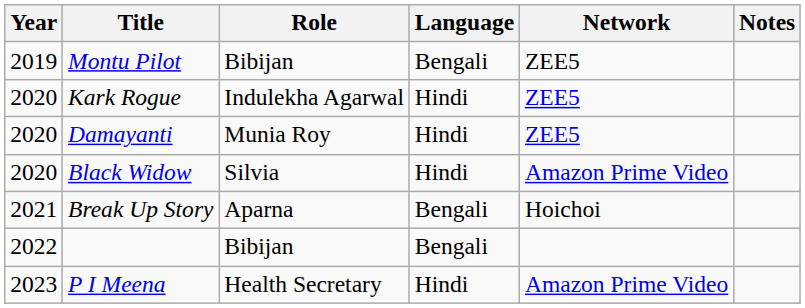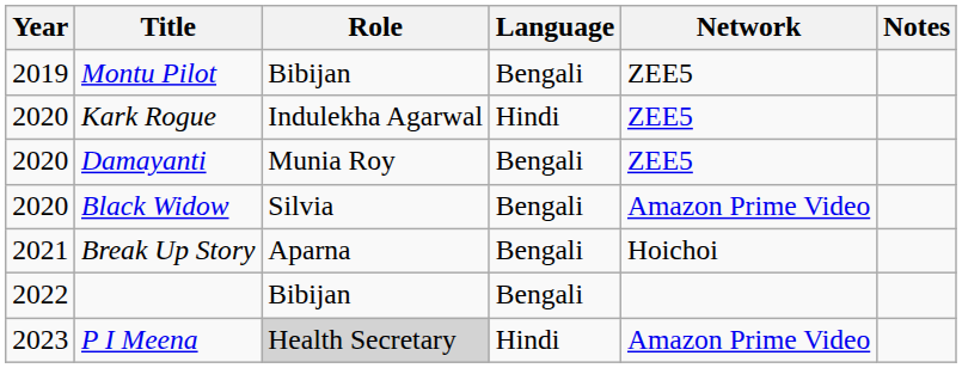Damayanti | Language: Hindi -> Bengali
Black Widow | Language: Hindi -> Bengali
P I Meena | Role: no background -> lightgrey background
